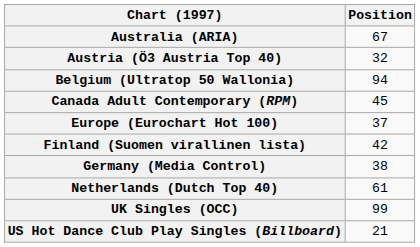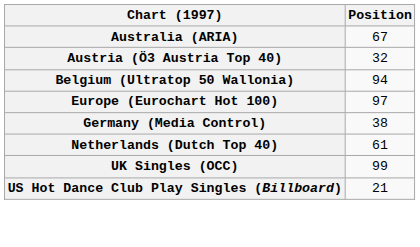- row: Canada Adult Contemporary (RPM) | 45
Europe (Eurochart Hot 100) | Position: 37 -> 97
- row: Finland (Suomen virallinen lista) | 42
